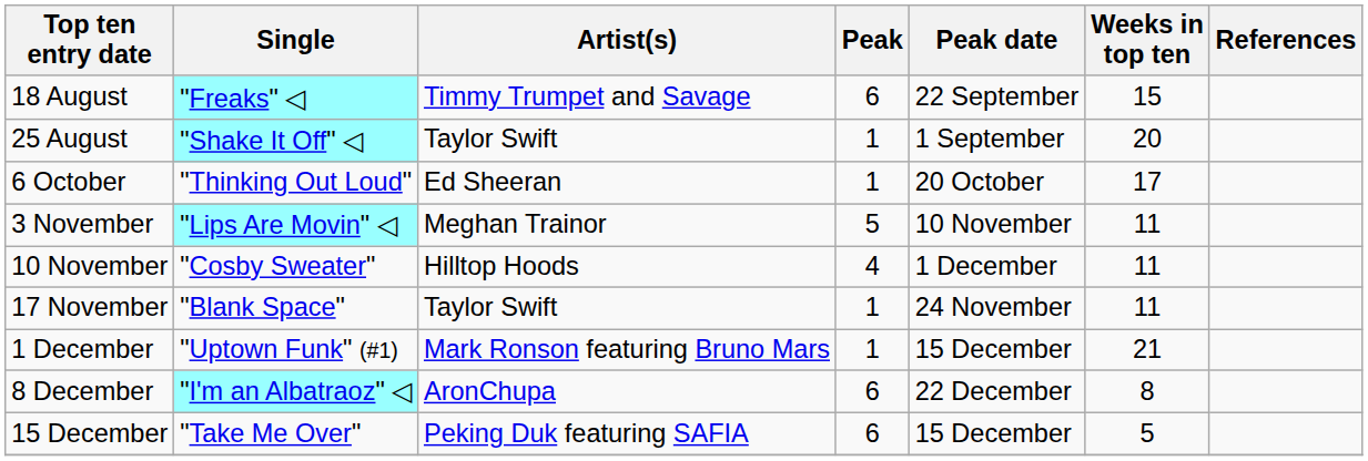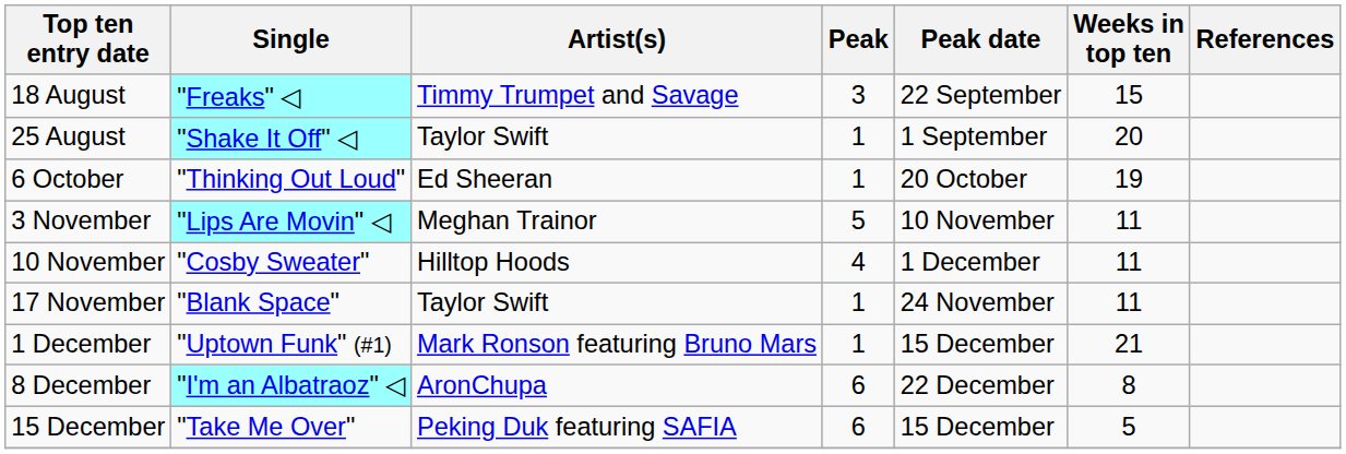18 August | Peak: 6 -> 3
6 October | Weeks in top ten: 17 -> 19
